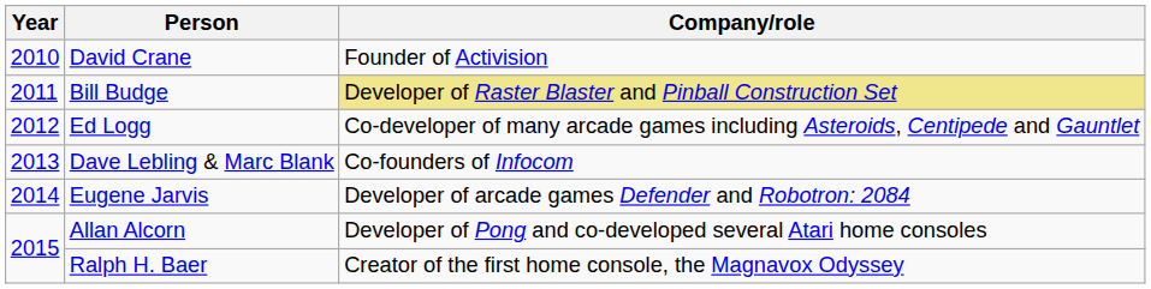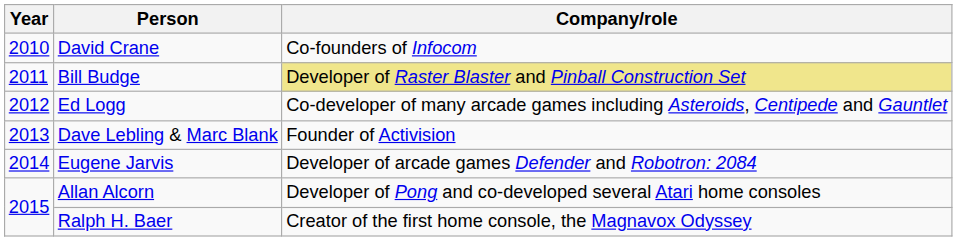David Crane | Company/role: Founder of Activision -> Co-founders of Infocom
Dave Lebling & Marc Blank | Company/role: Co-founders of Infocom -> Founder of Activision
